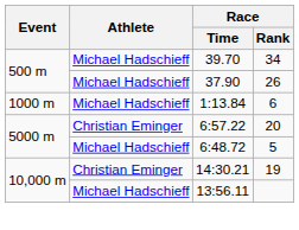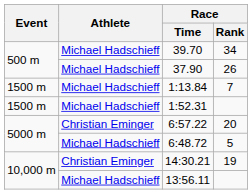1:13.84 | Event: 1000 m -> 1500 m
1:13.84 | Race / Rank: 6 -> 7
+ row: 1500 m | Michael Hadschieff | 1:52.31
